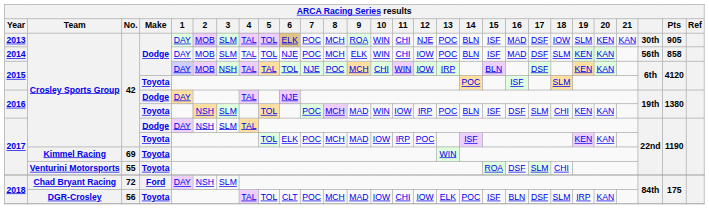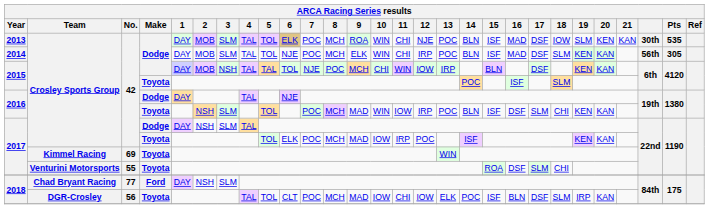2013 | Pts: 905 -> 535
2014 | 12: IOW -> IRP
2014 | Pts: 858 -> 305
2018 / Ford | No.: 72 -> 77
